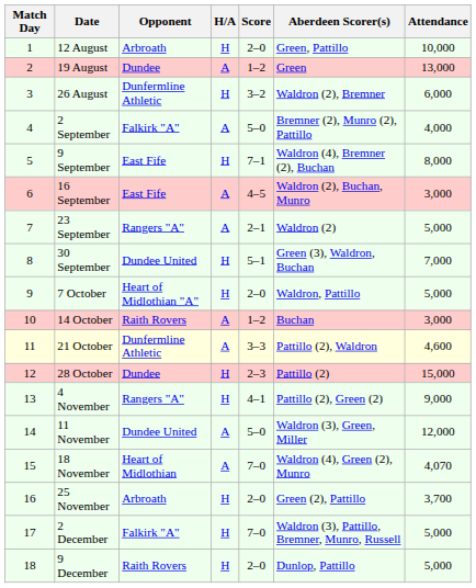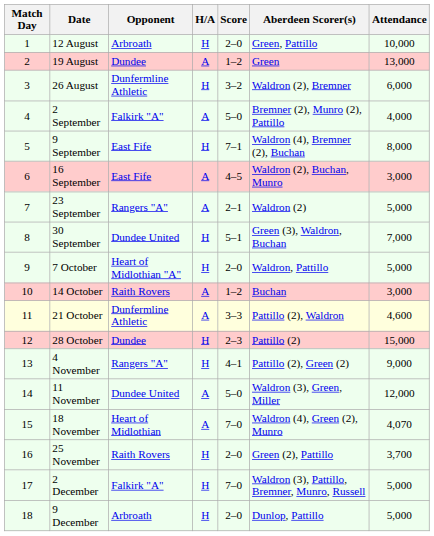25 November | Opponent: Arbroath -> Raith Rovers
9 December | Opponent: Raith Rovers -> Arbroath
